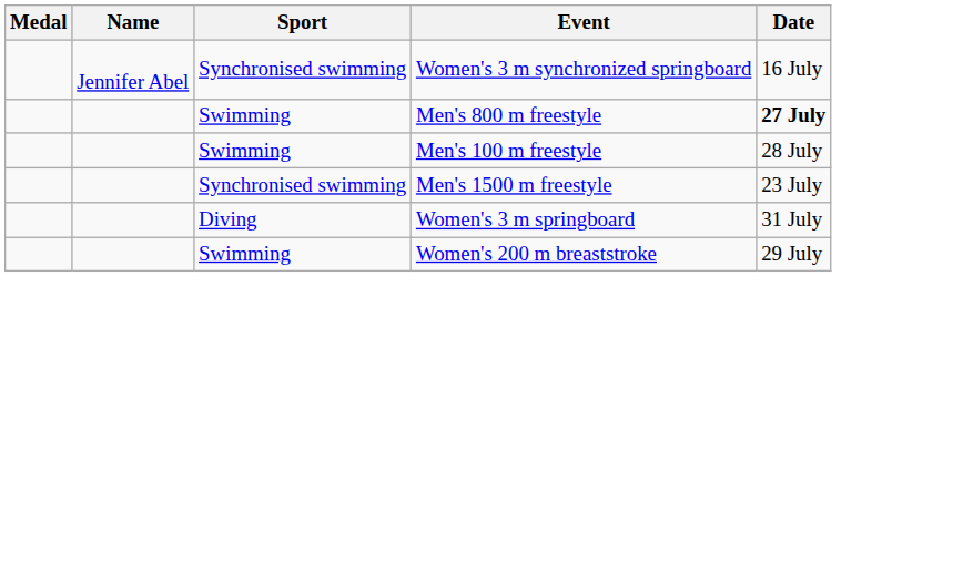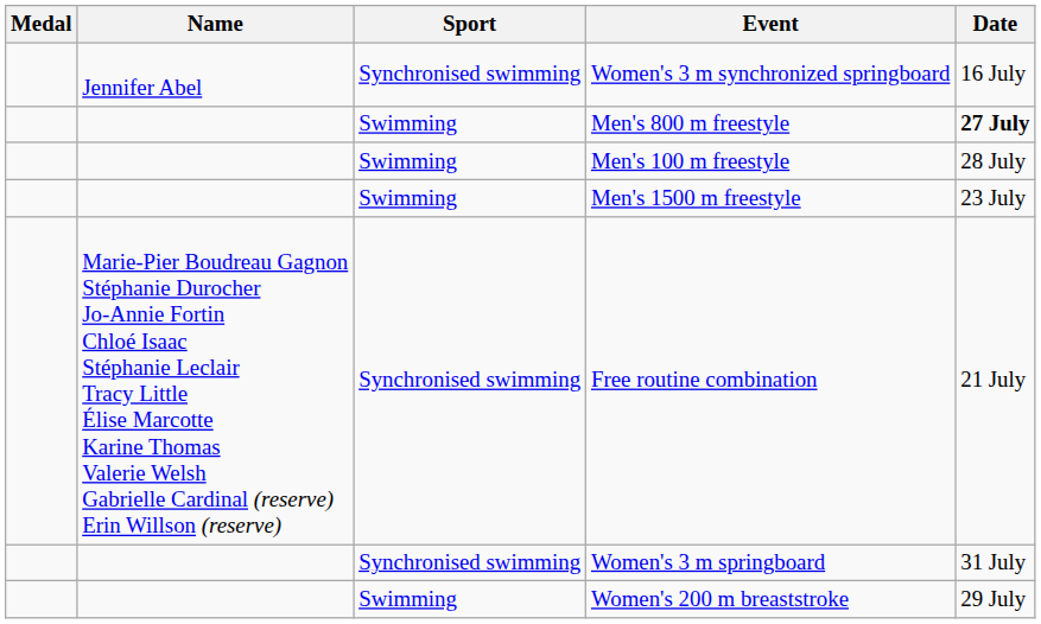Men's 1500 m freestyle | Sport: Synchronised swimming -> Swimming
+ row: Marie-Pier Boudreau Gagnon Stéphanie Durocher Jo-Annie Fortin Chloé Isaac Stéphanie Leclair Tracy Little Élise Marcotte Karine Thomas Valerie Welsh Gabrielle Cardinal (reserve) Erin Willson (reserve) | Synchronised swimming | Free routine combination | 21 July
Women's 3 m springboard | Sport: Diving -> Synchronised swimming
